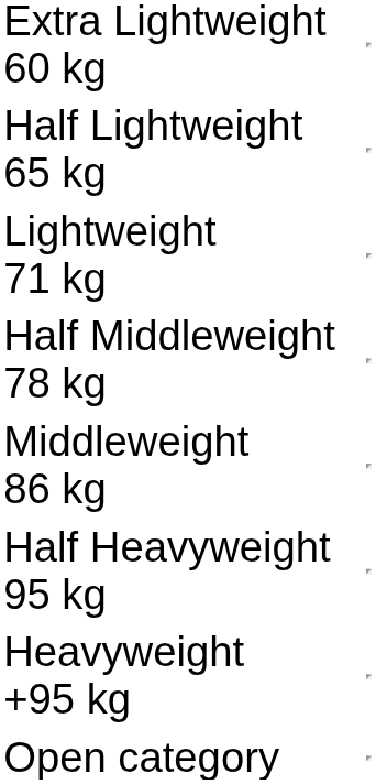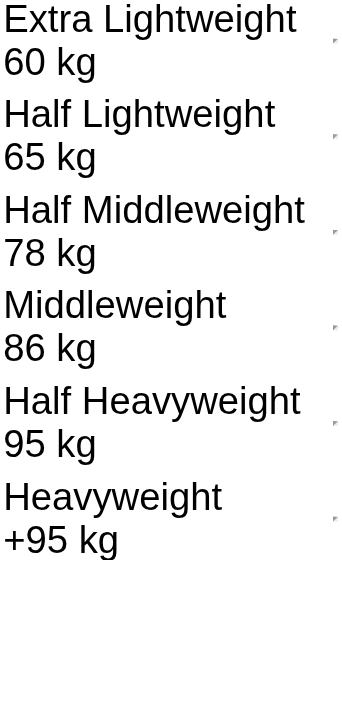- row: Lightweight 71 kg
- row: Open category
